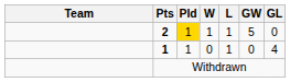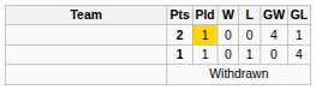2 | W: 1 -> 0
2 | L: 1 -> 0
2 | GW: 5 -> 4
2 | GL: 0 -> 1
